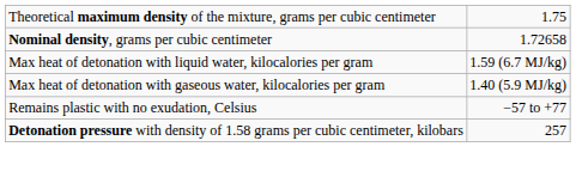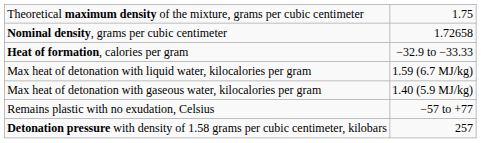+ row: Heat of formation, calories per gram | −32.9 to −33.33
